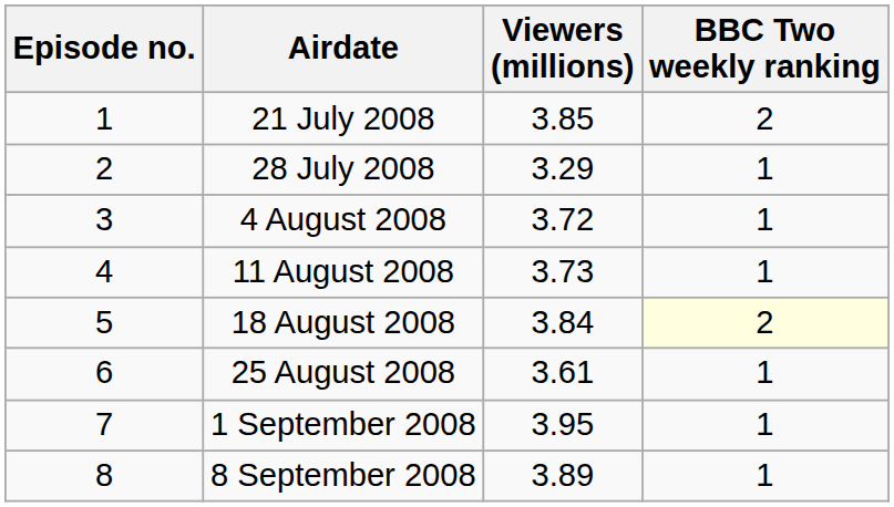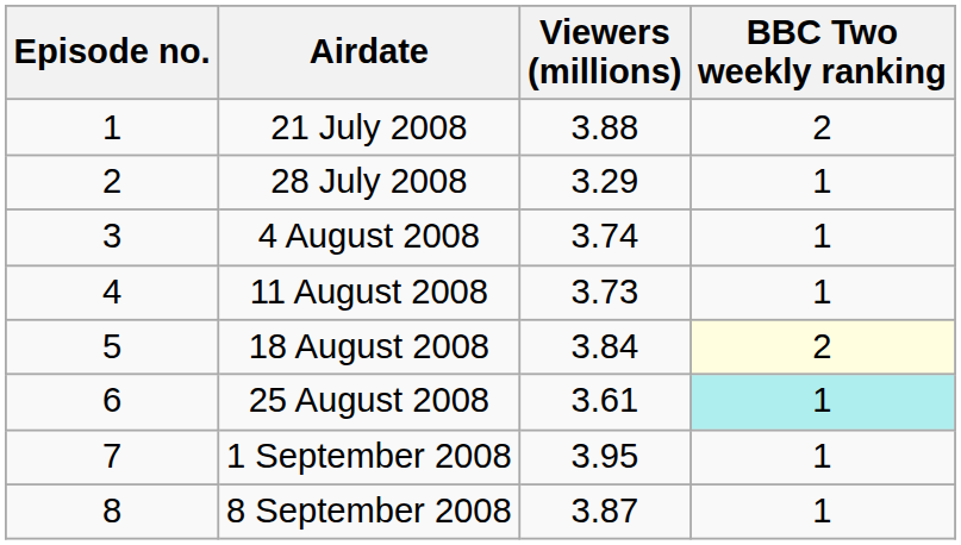21 July 2008 | Viewers (millions): 3.85 -> 3.88
4 August 2008 | Viewers (millions): 3.72 -> 3.74
25 August 2008 | BBC Two weekly ranking: no background -> paleturquoise background
8 September 2008 | Viewers (millions): 3.89 -> 3.87
